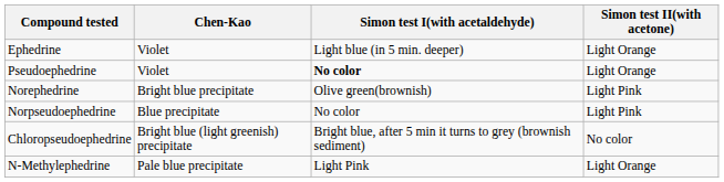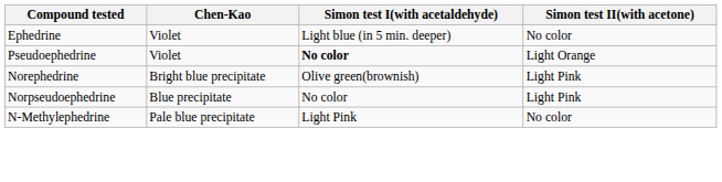Ephedrine | Simon test II(with acetone): Light Orange -> No color
- row: Chloropseudoephedrine | Bright blue (light greenish) precipitate | Bright blue, after 5 min it turns to grey (brownish sediment) | No color
N-Methylephedrine | Simon test II(with acetone): Light Orange -> No color
